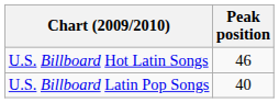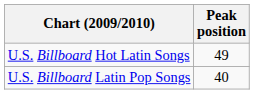U.S. Billboard Hot Latin Songs | Peak position: 46 -> 49
